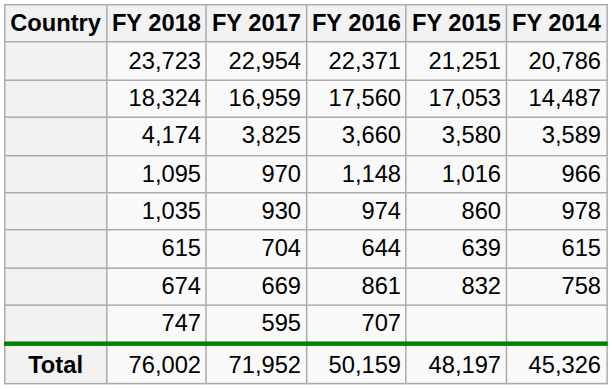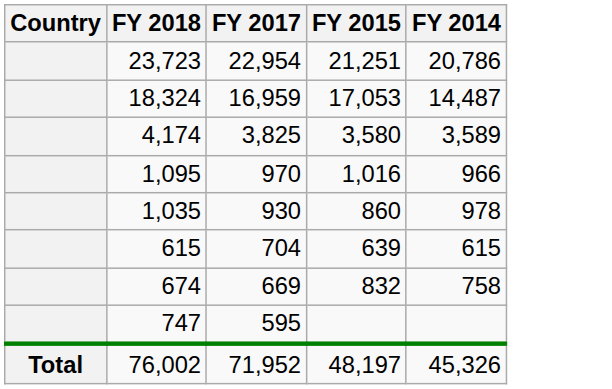- column: FY 2016 | 22,371 | 17,560 | 3,660 | 1,148 | 974 | 644 | 861 | 707 | 50,159
